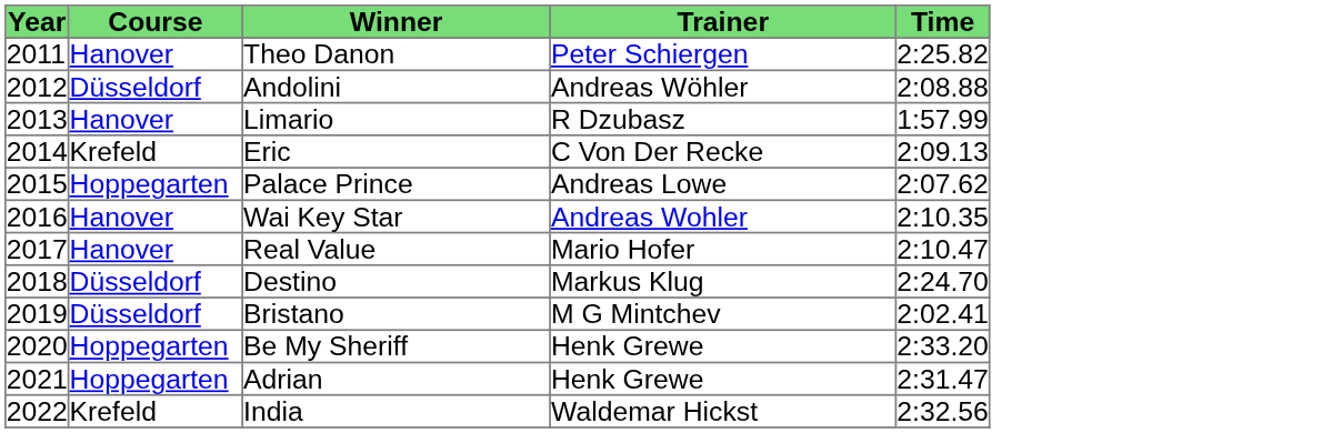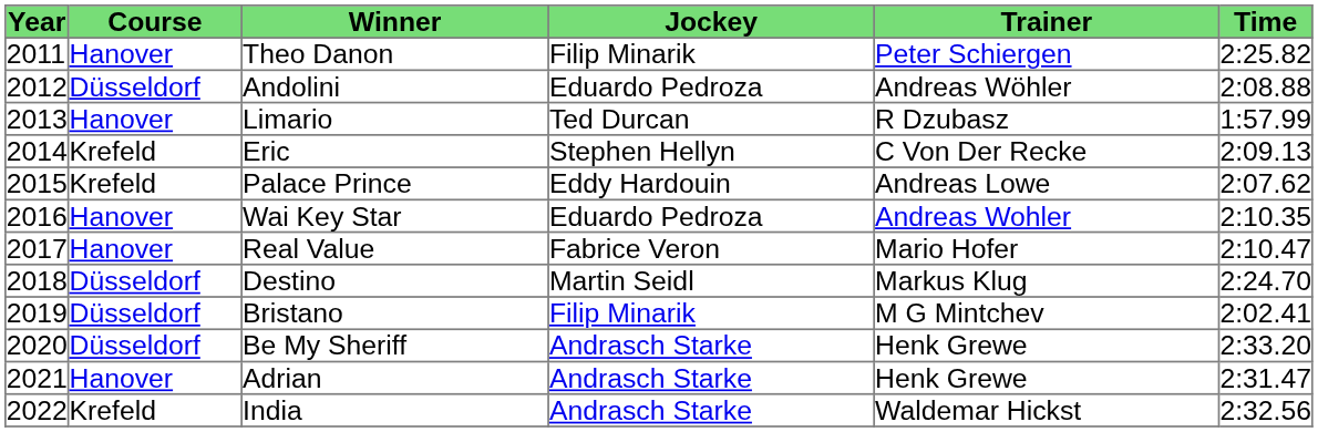+ column: Jockey | Filip Minarik | Eduardo Pedroza | Ted Durcan | Stephen Hellyn | Eddy Hardouin | Eduardo Pedroza | Fabrice Veron | Martin Seidl | Filip Minarik | Andrasch Starke | Andrasch Starke | Andrasch Starke
Palace Prince | Course: Hoppegarten -> Krefeld
Be My Sheriff | Course: Hoppegarten -> Düsseldorf
Adrian | Course: Hoppegarten -> Hanover
